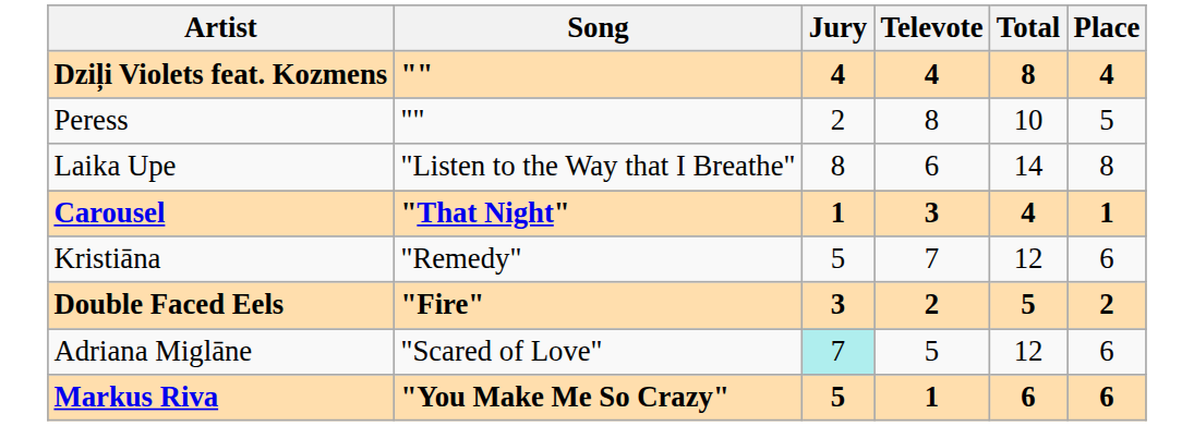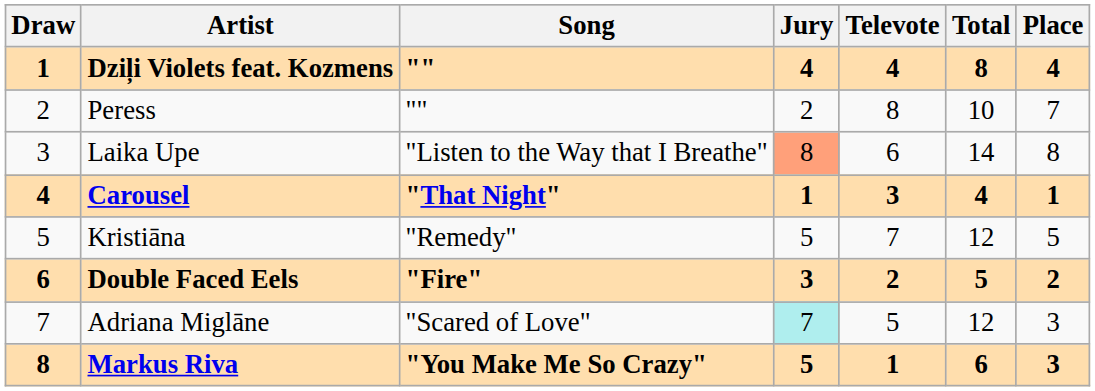+ column: Draw | 1 | 2 | 3 | 4 | 5 | 6 | 7 | 8
Peress | Place: 5 -> 7
Laika Upe | Jury: no background -> lightsalmon background
Kristiāna | Place: 6 -> 5
Adriana Miglāne | Place: 6 -> 3
Markus Riva | Place: 6 -> 3
